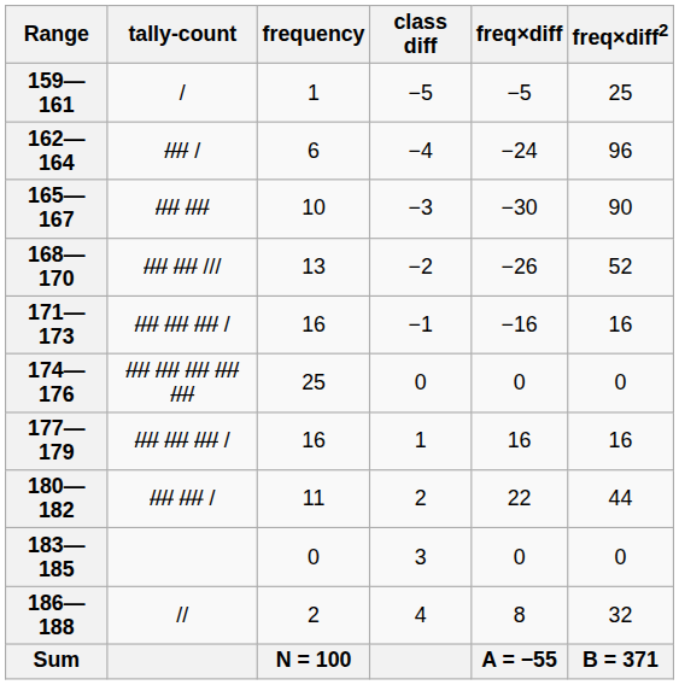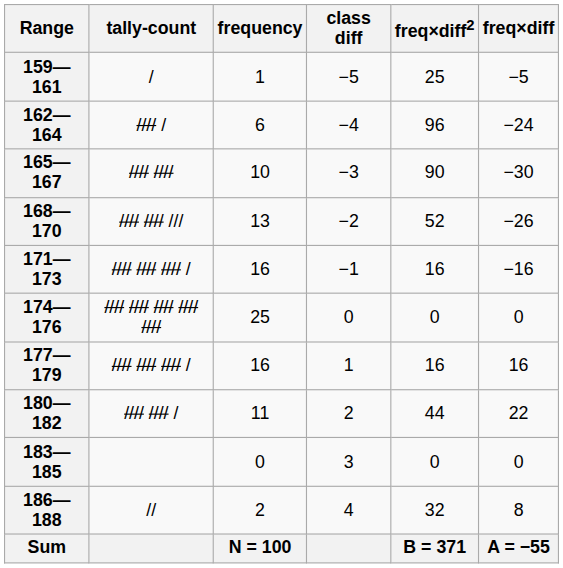columns swapped: freq×diff <-> freq×diff2
